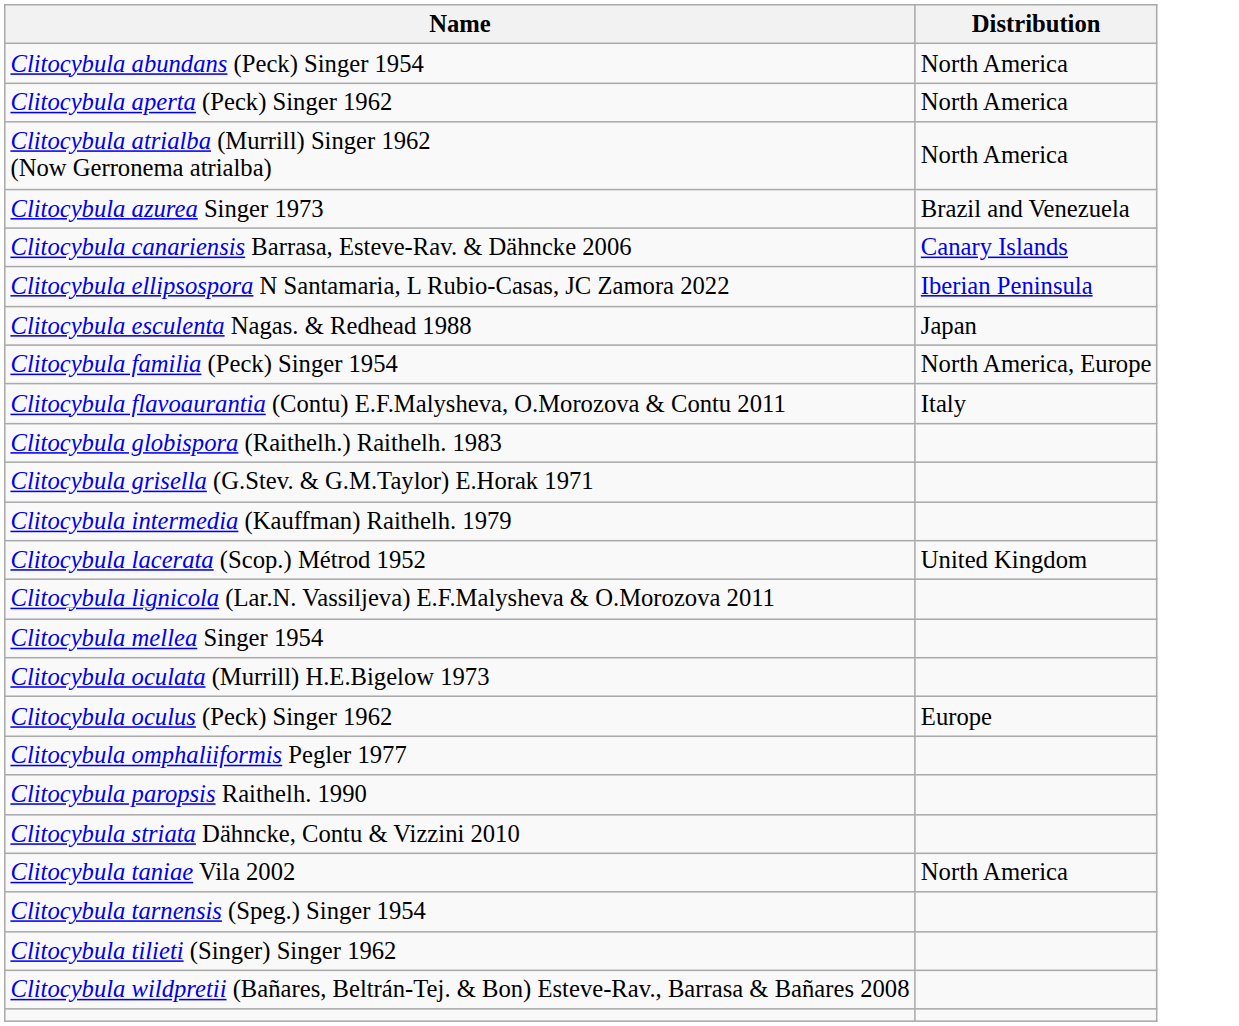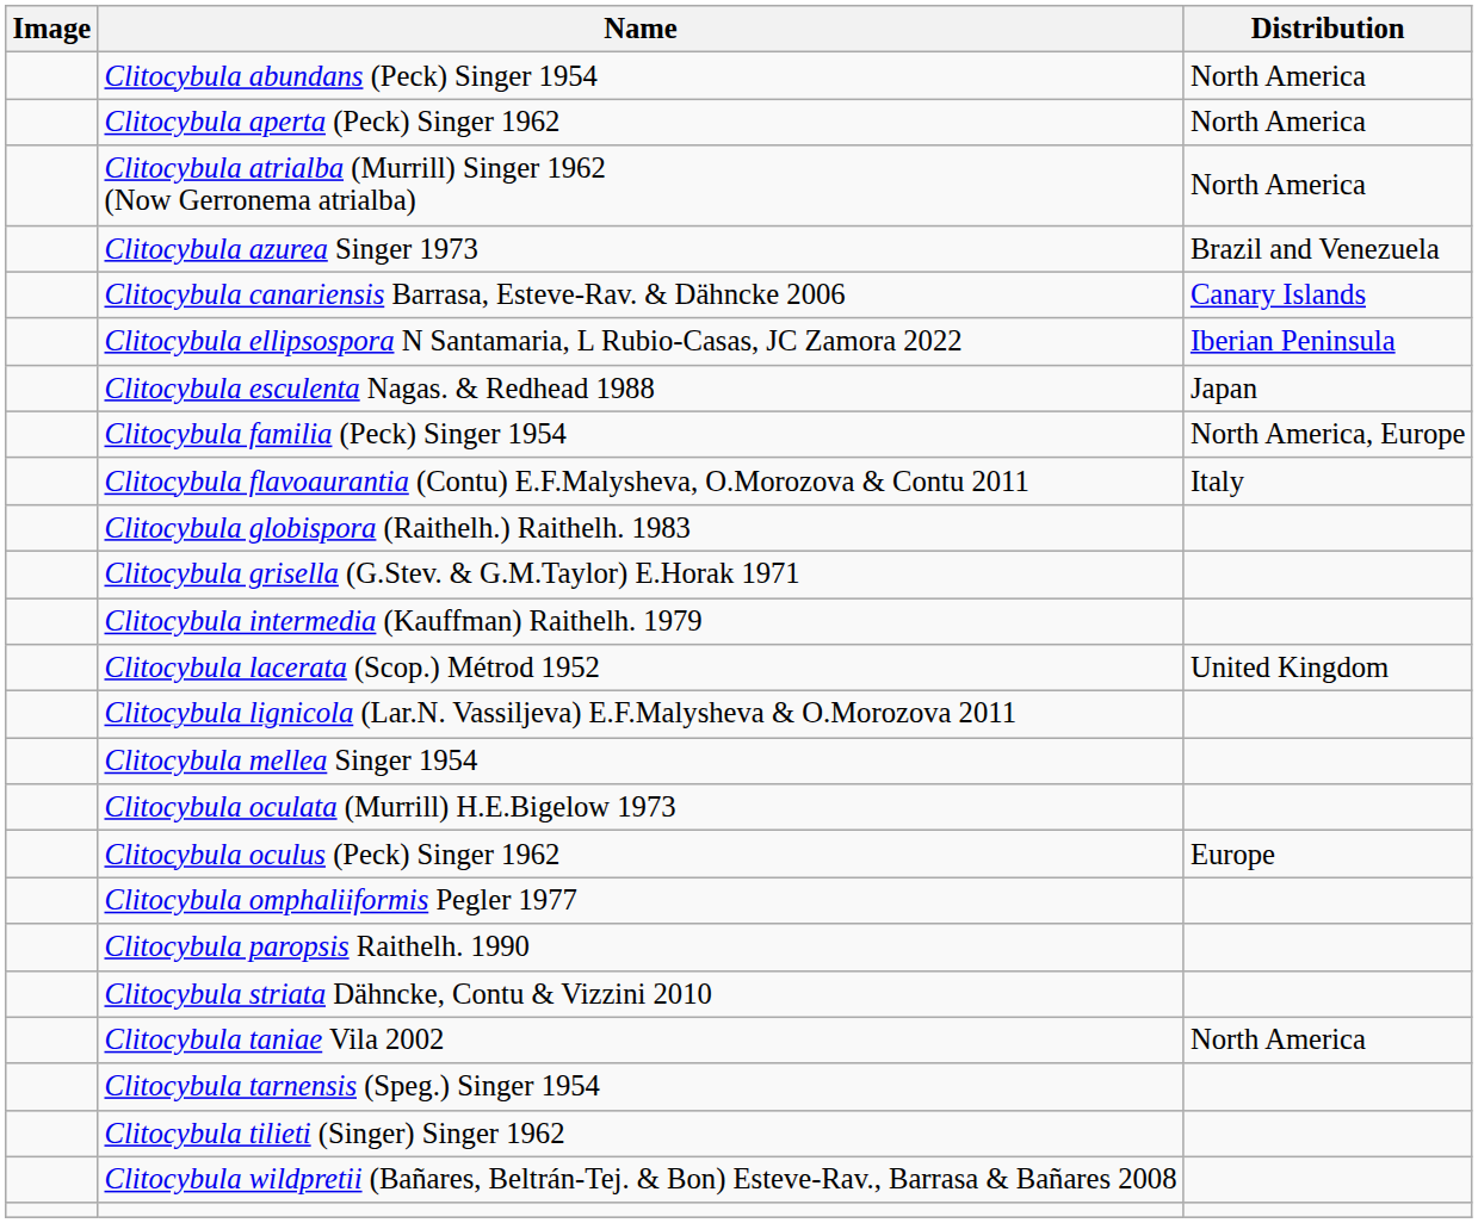+ column: Image
